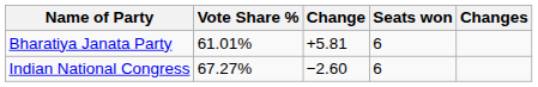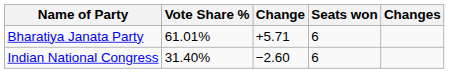Bharatiya Janata Party | Change: +5.81 -> +5.71
Indian National Congress | Vote Share %: 67.27% -> 31.40%
